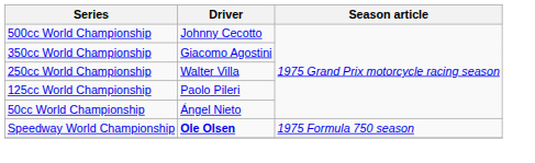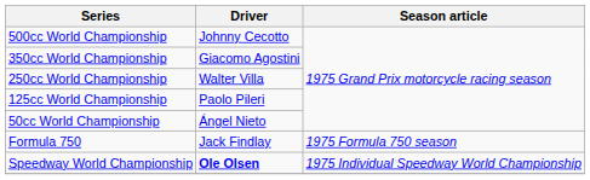+ row: Formula 750 | Jack Findlay | 1975 Formula 750 season
Speedway World Championship | Season article: 1975 Formula 750 season -> 1975 Individual Speedway World Championship
